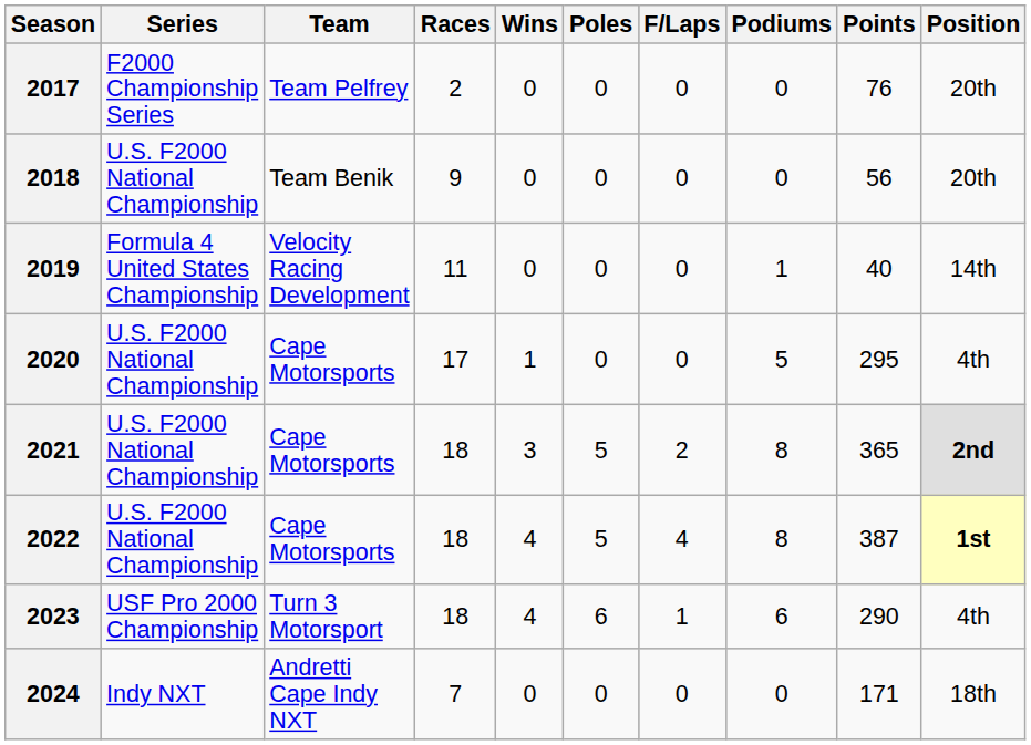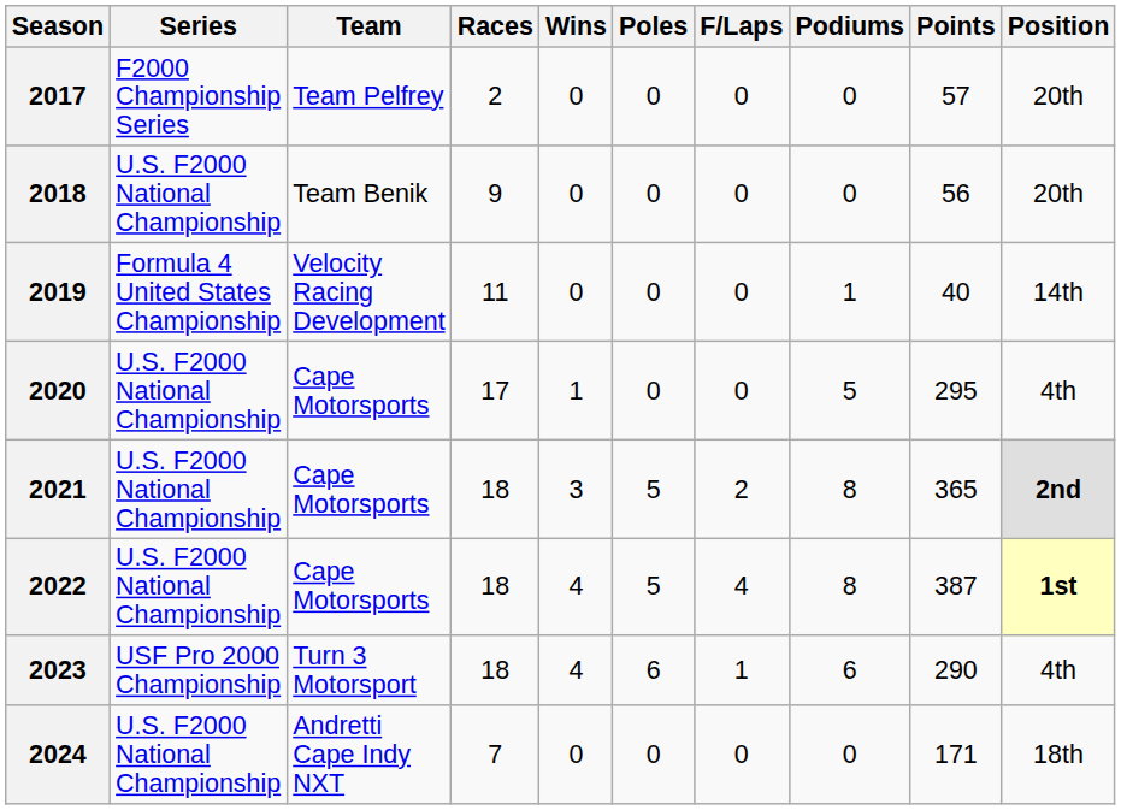2017 | Points: 76 -> 57
2024 | Series: Indy NXT -> U.S. F2000 National Championship
